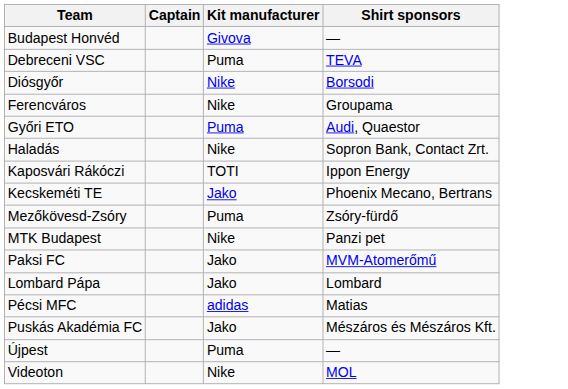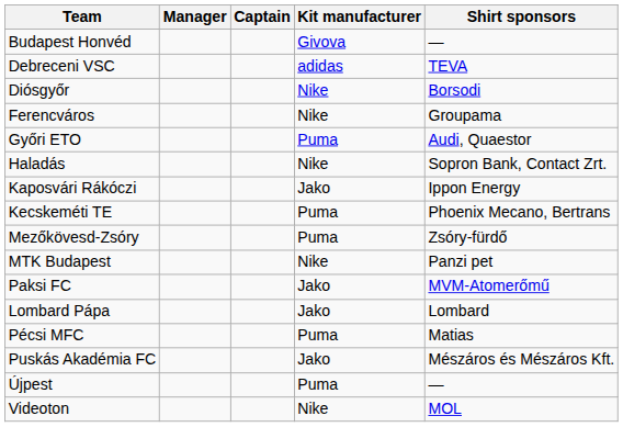+ column: Manager
Debreceni VSC | Kit manufacturer: Puma -> adidas
Kaposvári Rákóczi | Kit manufacturer: TOTI -> Jako
Kecskeméti TE | Kit manufacturer: Jako -> Puma
Pécsi MFC | Kit manufacturer: adidas -> Puma
